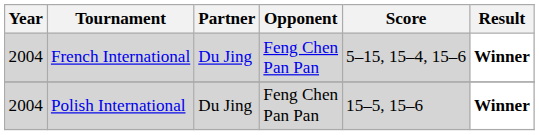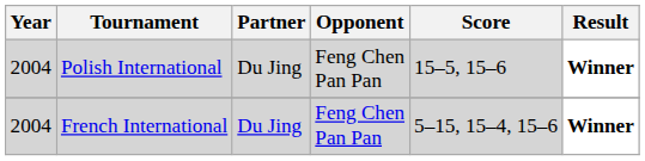rows swapped: French International <-> Polish International
